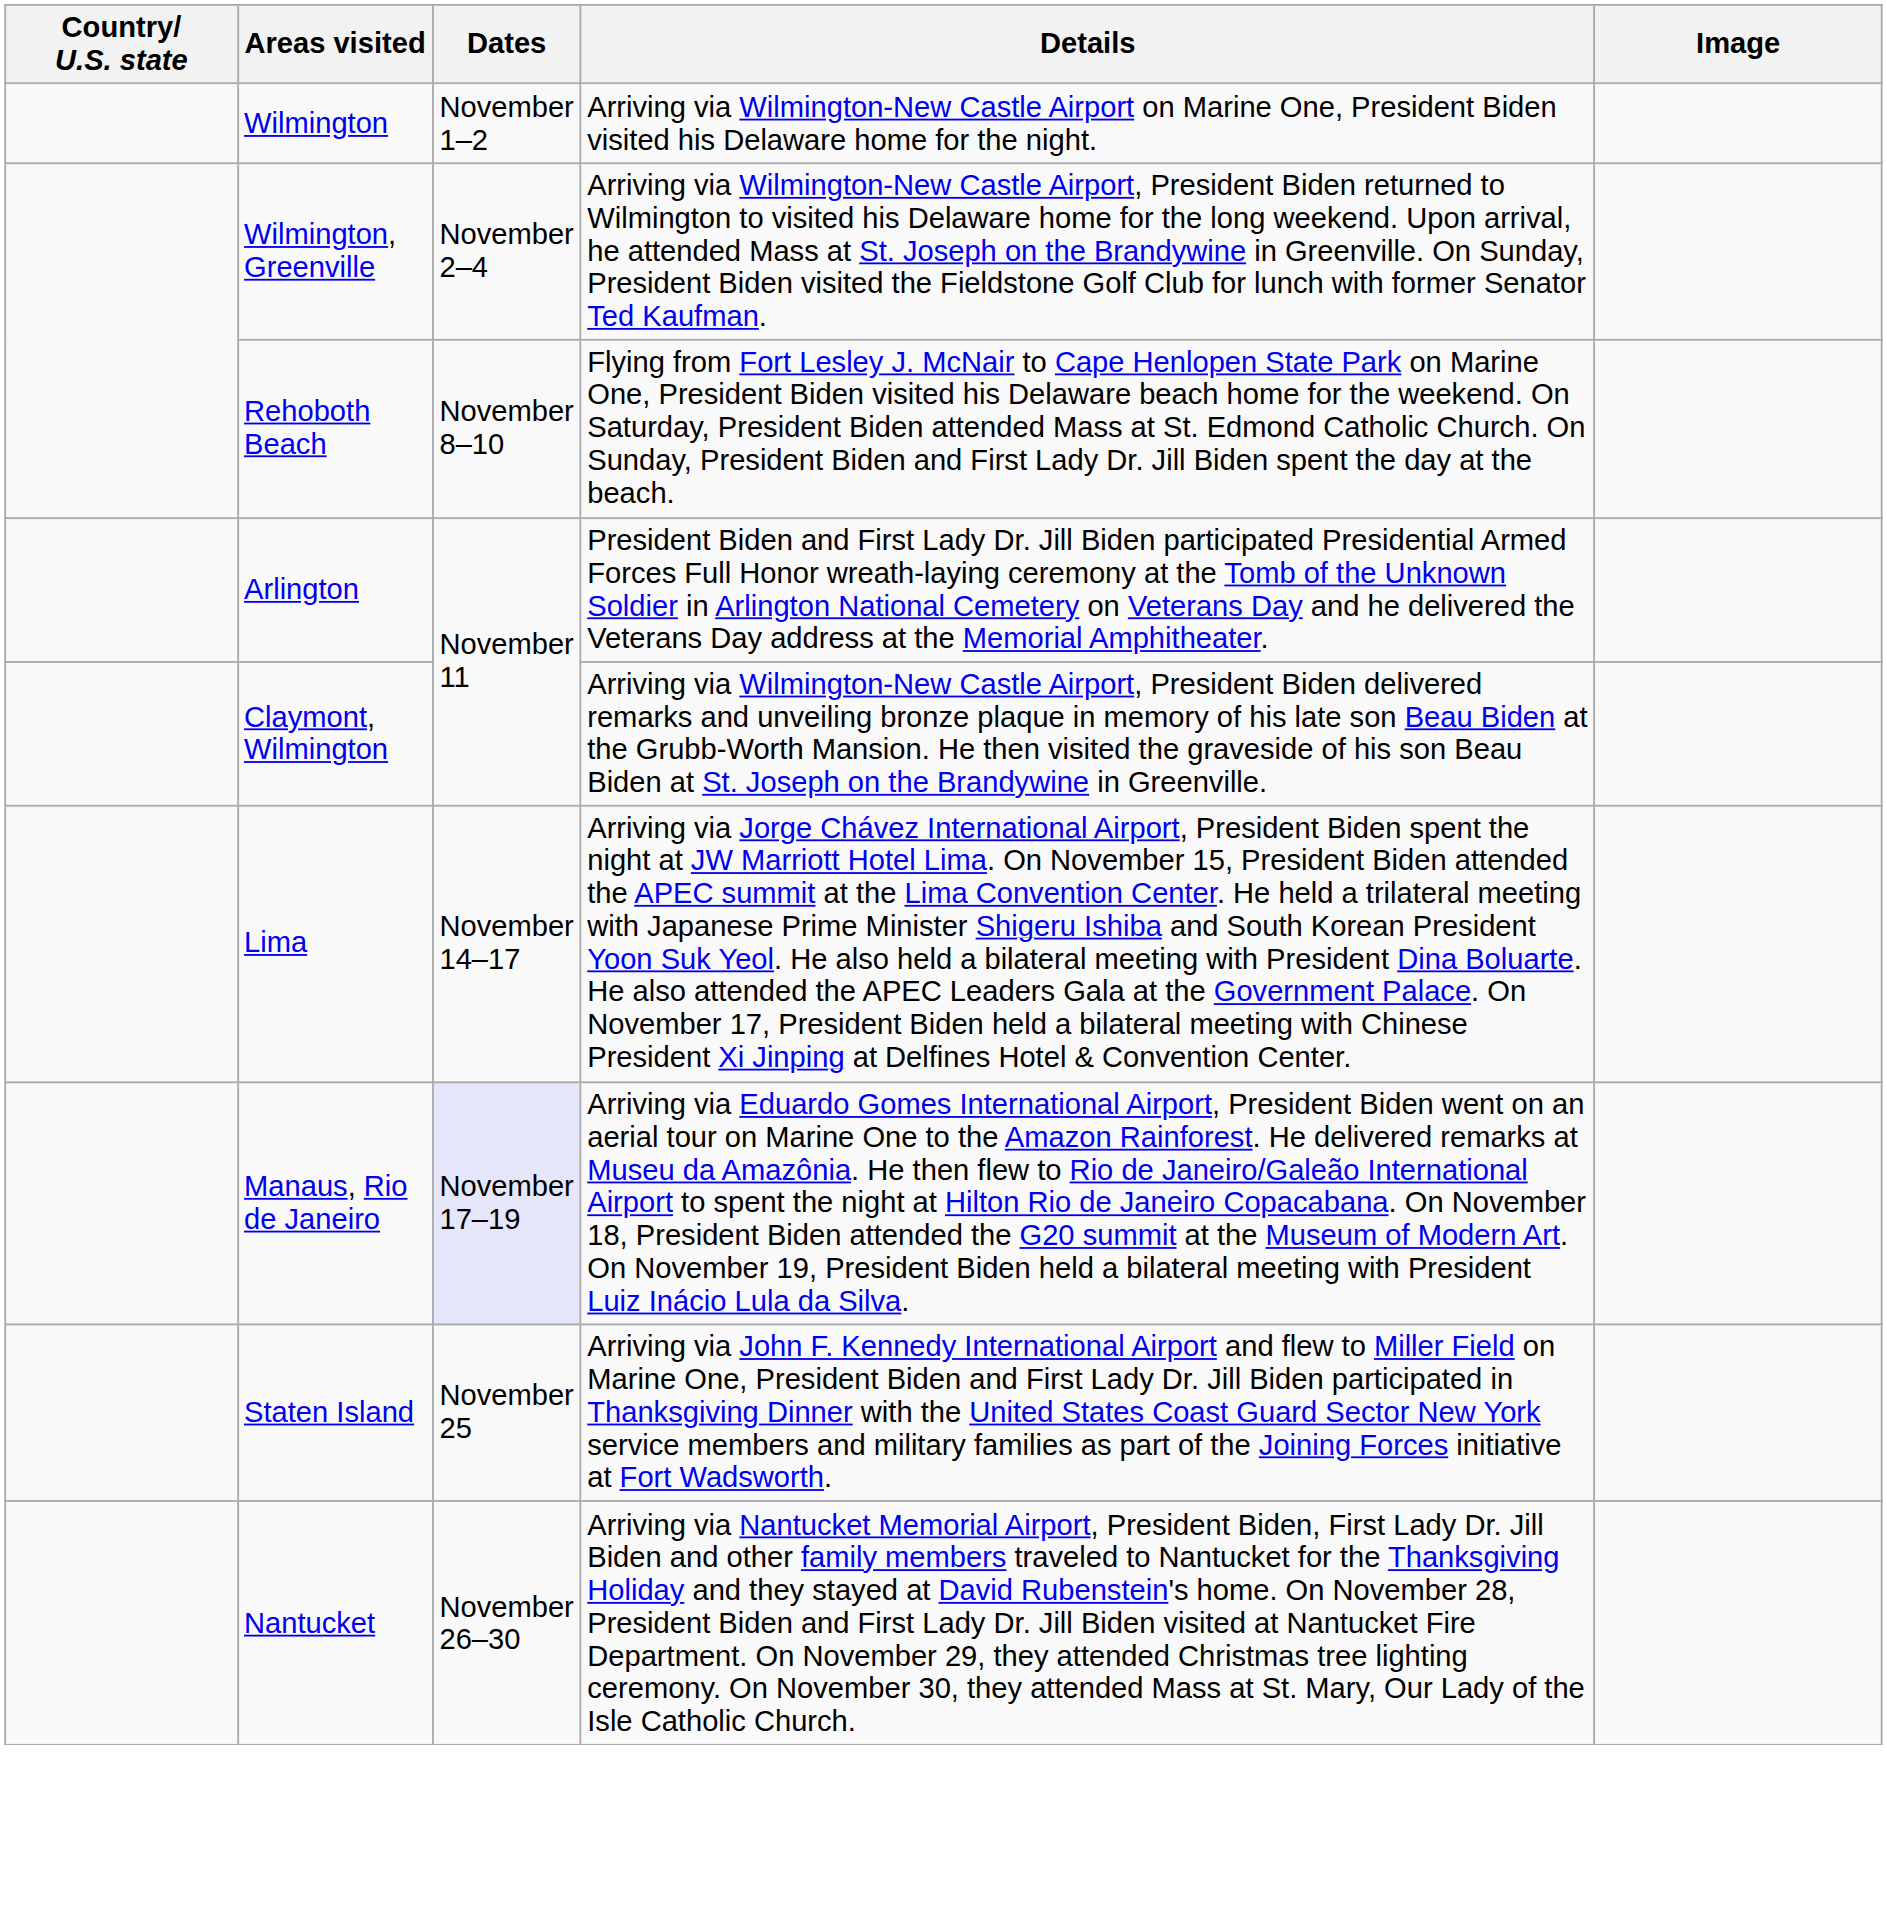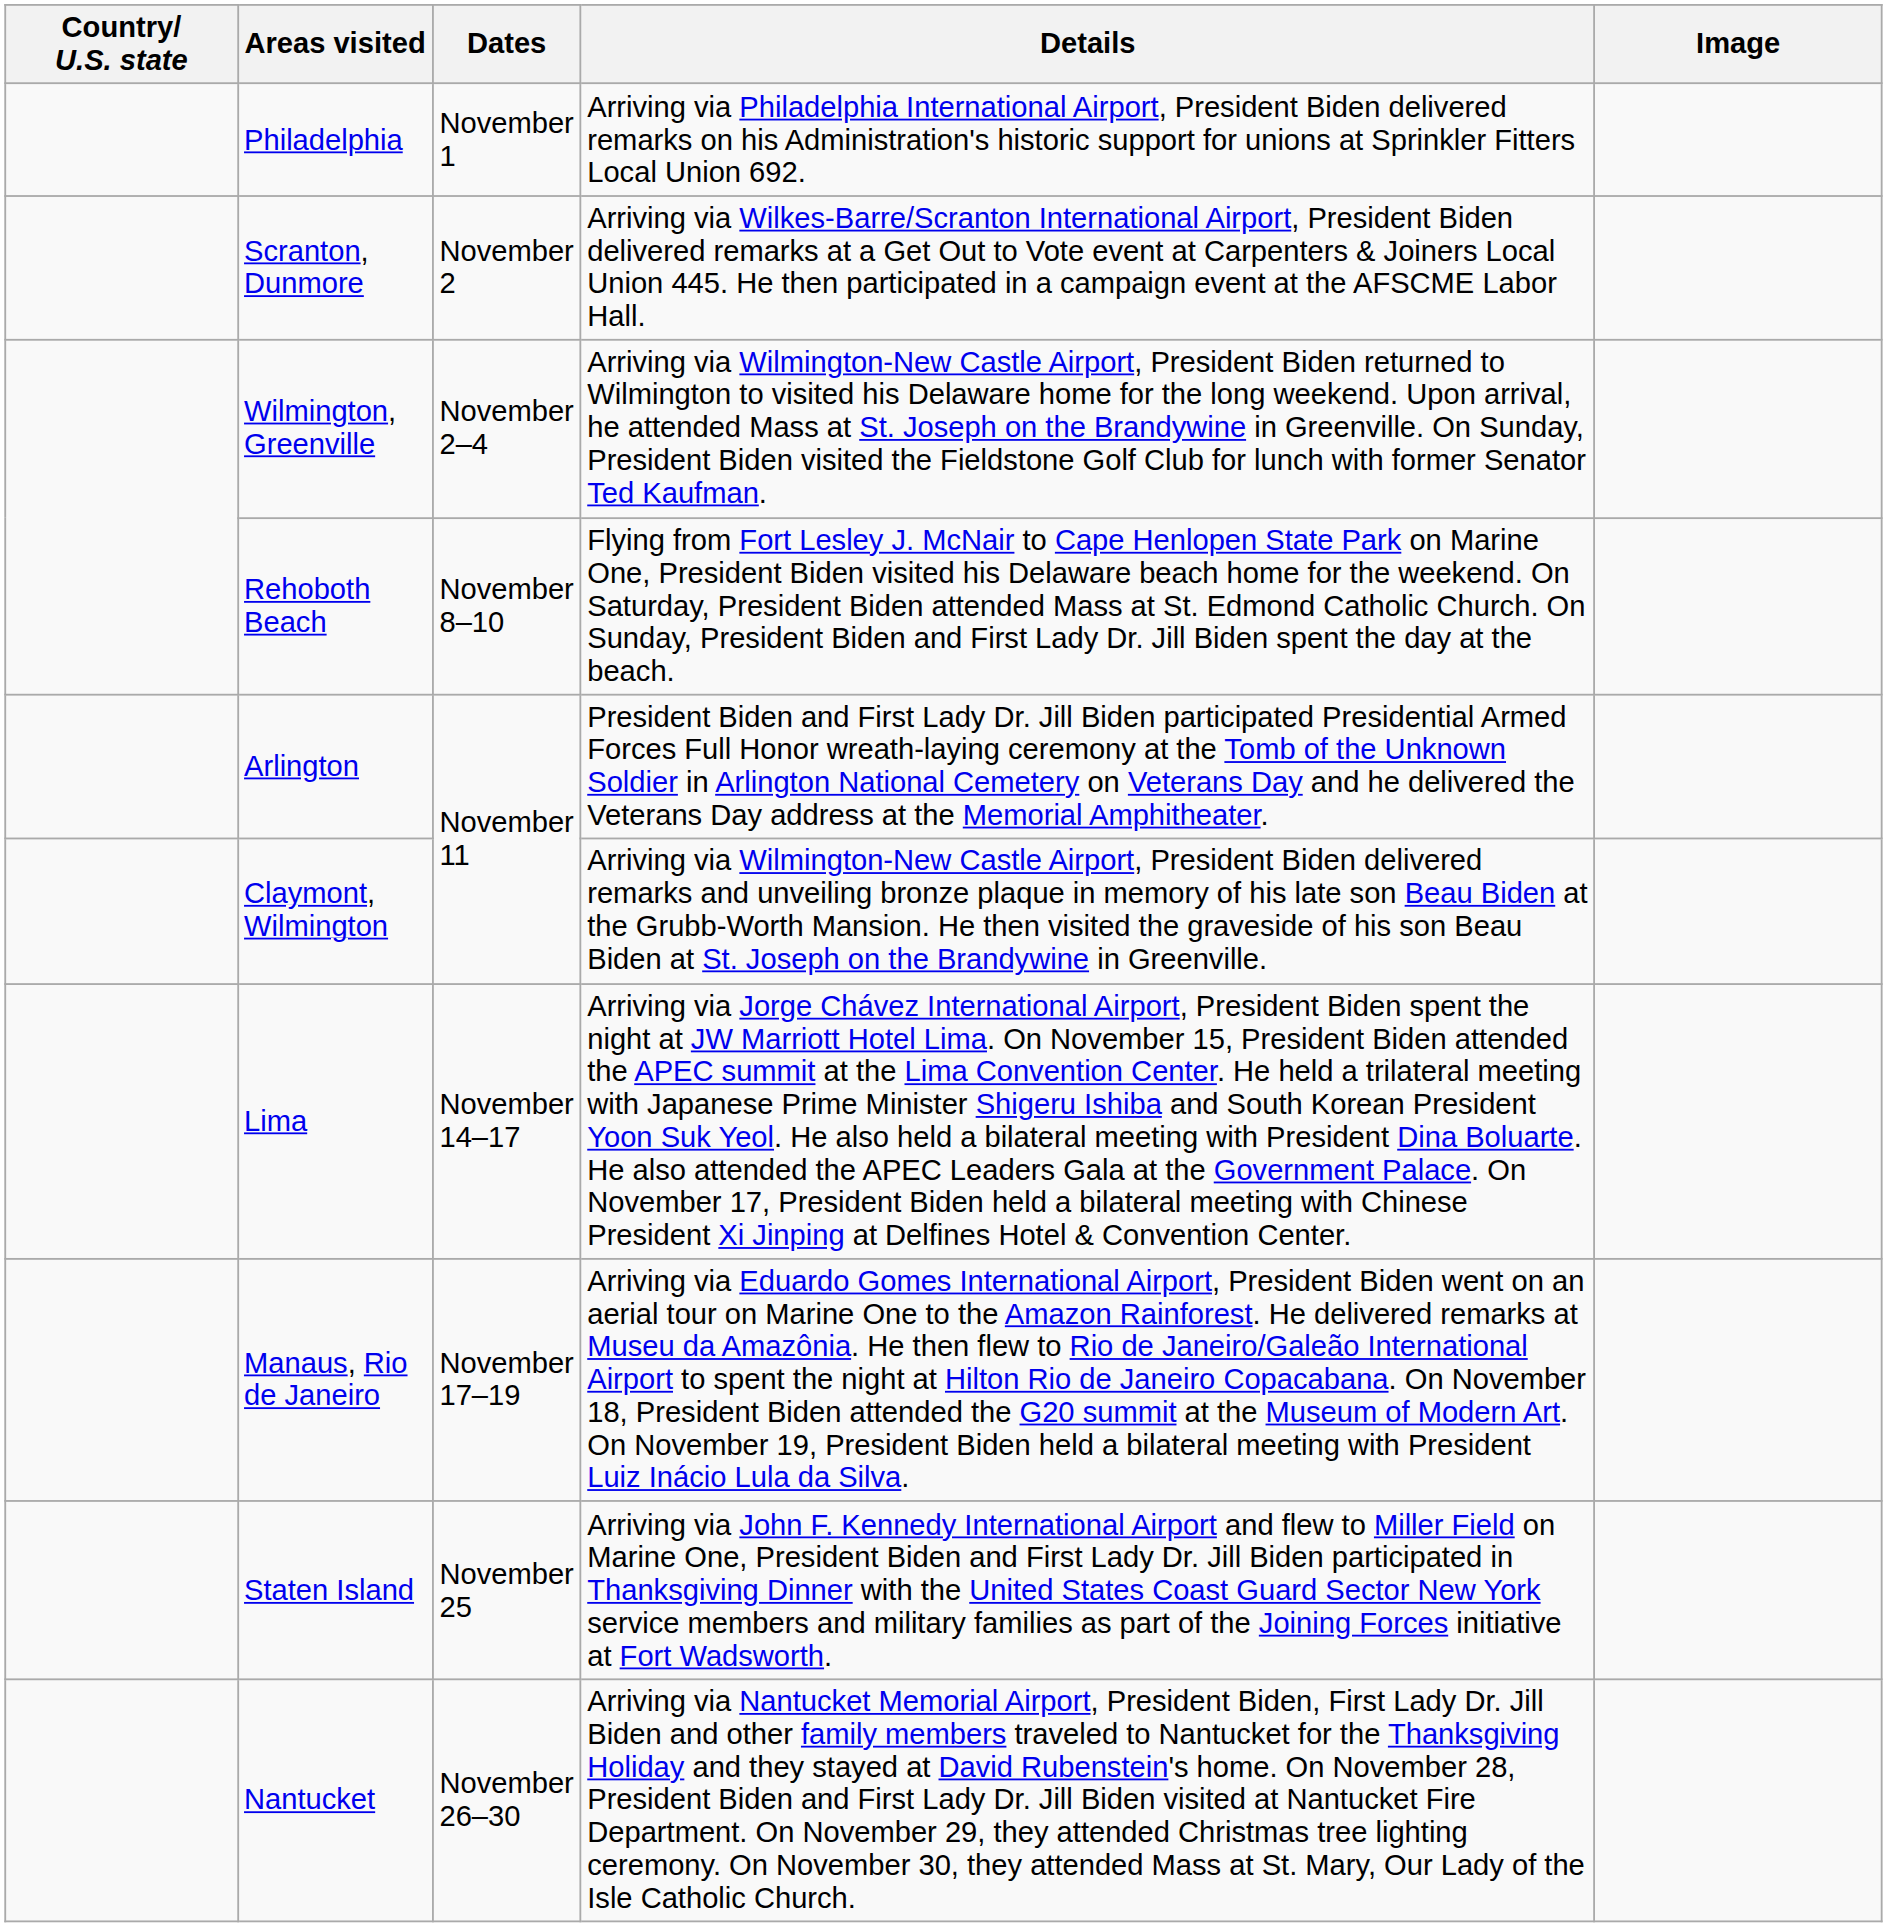+ row: Philadelphia | November 1 | Arriving via Philadelphia International Airport, President Biden delivered remarks on his Administration's historic support for unions at Sprinkler Fitters Local Union 692.
- row: Wilmington | November 1–2 | Arriving via Wilmington-New Castle Airport on Marine One, President Biden visited his Delaware home for the night.
+ row: Scranton, Dunmore | November 2 | Arriving via Wilkes-Barre/Scranton International Airport, President Biden delivered remarks at a Get Out to Vote event at Carpenters & Joiners Local Union 445. He then participated in a campaign event at the AFSCME Labor Hall.
Manaus, Rio de Janeiro | Dates: lavender background -> no background
